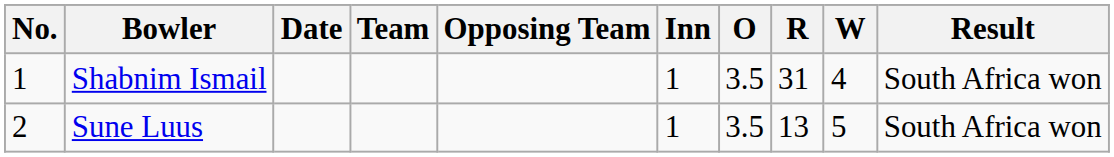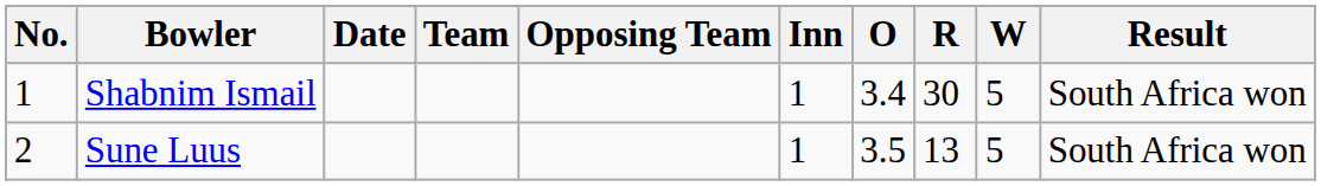Shabnim Ismail | O: 3.5 -> 3.4
Shabnim Ismail | R: 31 -> 30
Shabnim Ismail | W: 4 -> 5
